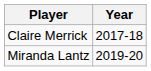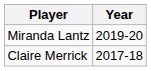rows swapped: Claire Merrick <-> Miranda Lantz
